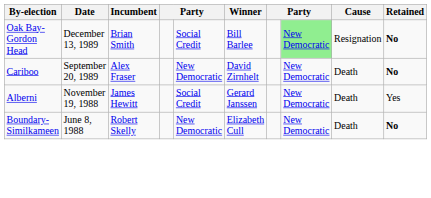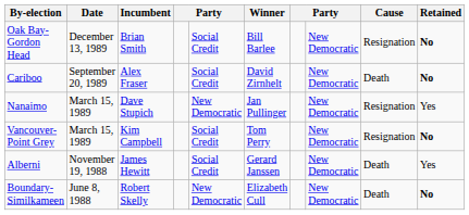Oak Bay-Gordon Head | column 8: lightgreen background -> no background
Cariboo | column 5: New Democratic -> Social Credit
+ row: Nanaimo | March 15, 1989 | Dave Stupich | New Democratic | Jan Pullinger | New Democratic | Resignation | Yes
+ row: Vancouver-Point Grey | March 15, 1989 | Kim Campbell | Social Credit | Tom Perry | New Democratic | Resignation | No
